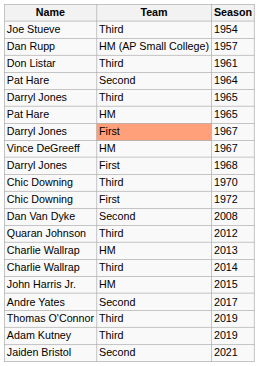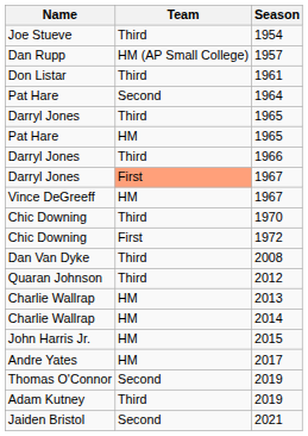+ row: Darryl Jones | Third | 1966
- row: Darryl Jones | First | 1968
2008 | Team: Second -> Third
2014 | Team: Third -> HM
2017 | Team: Second -> HM
Thomas O'Connor / 2019 | Team: Third -> Second
